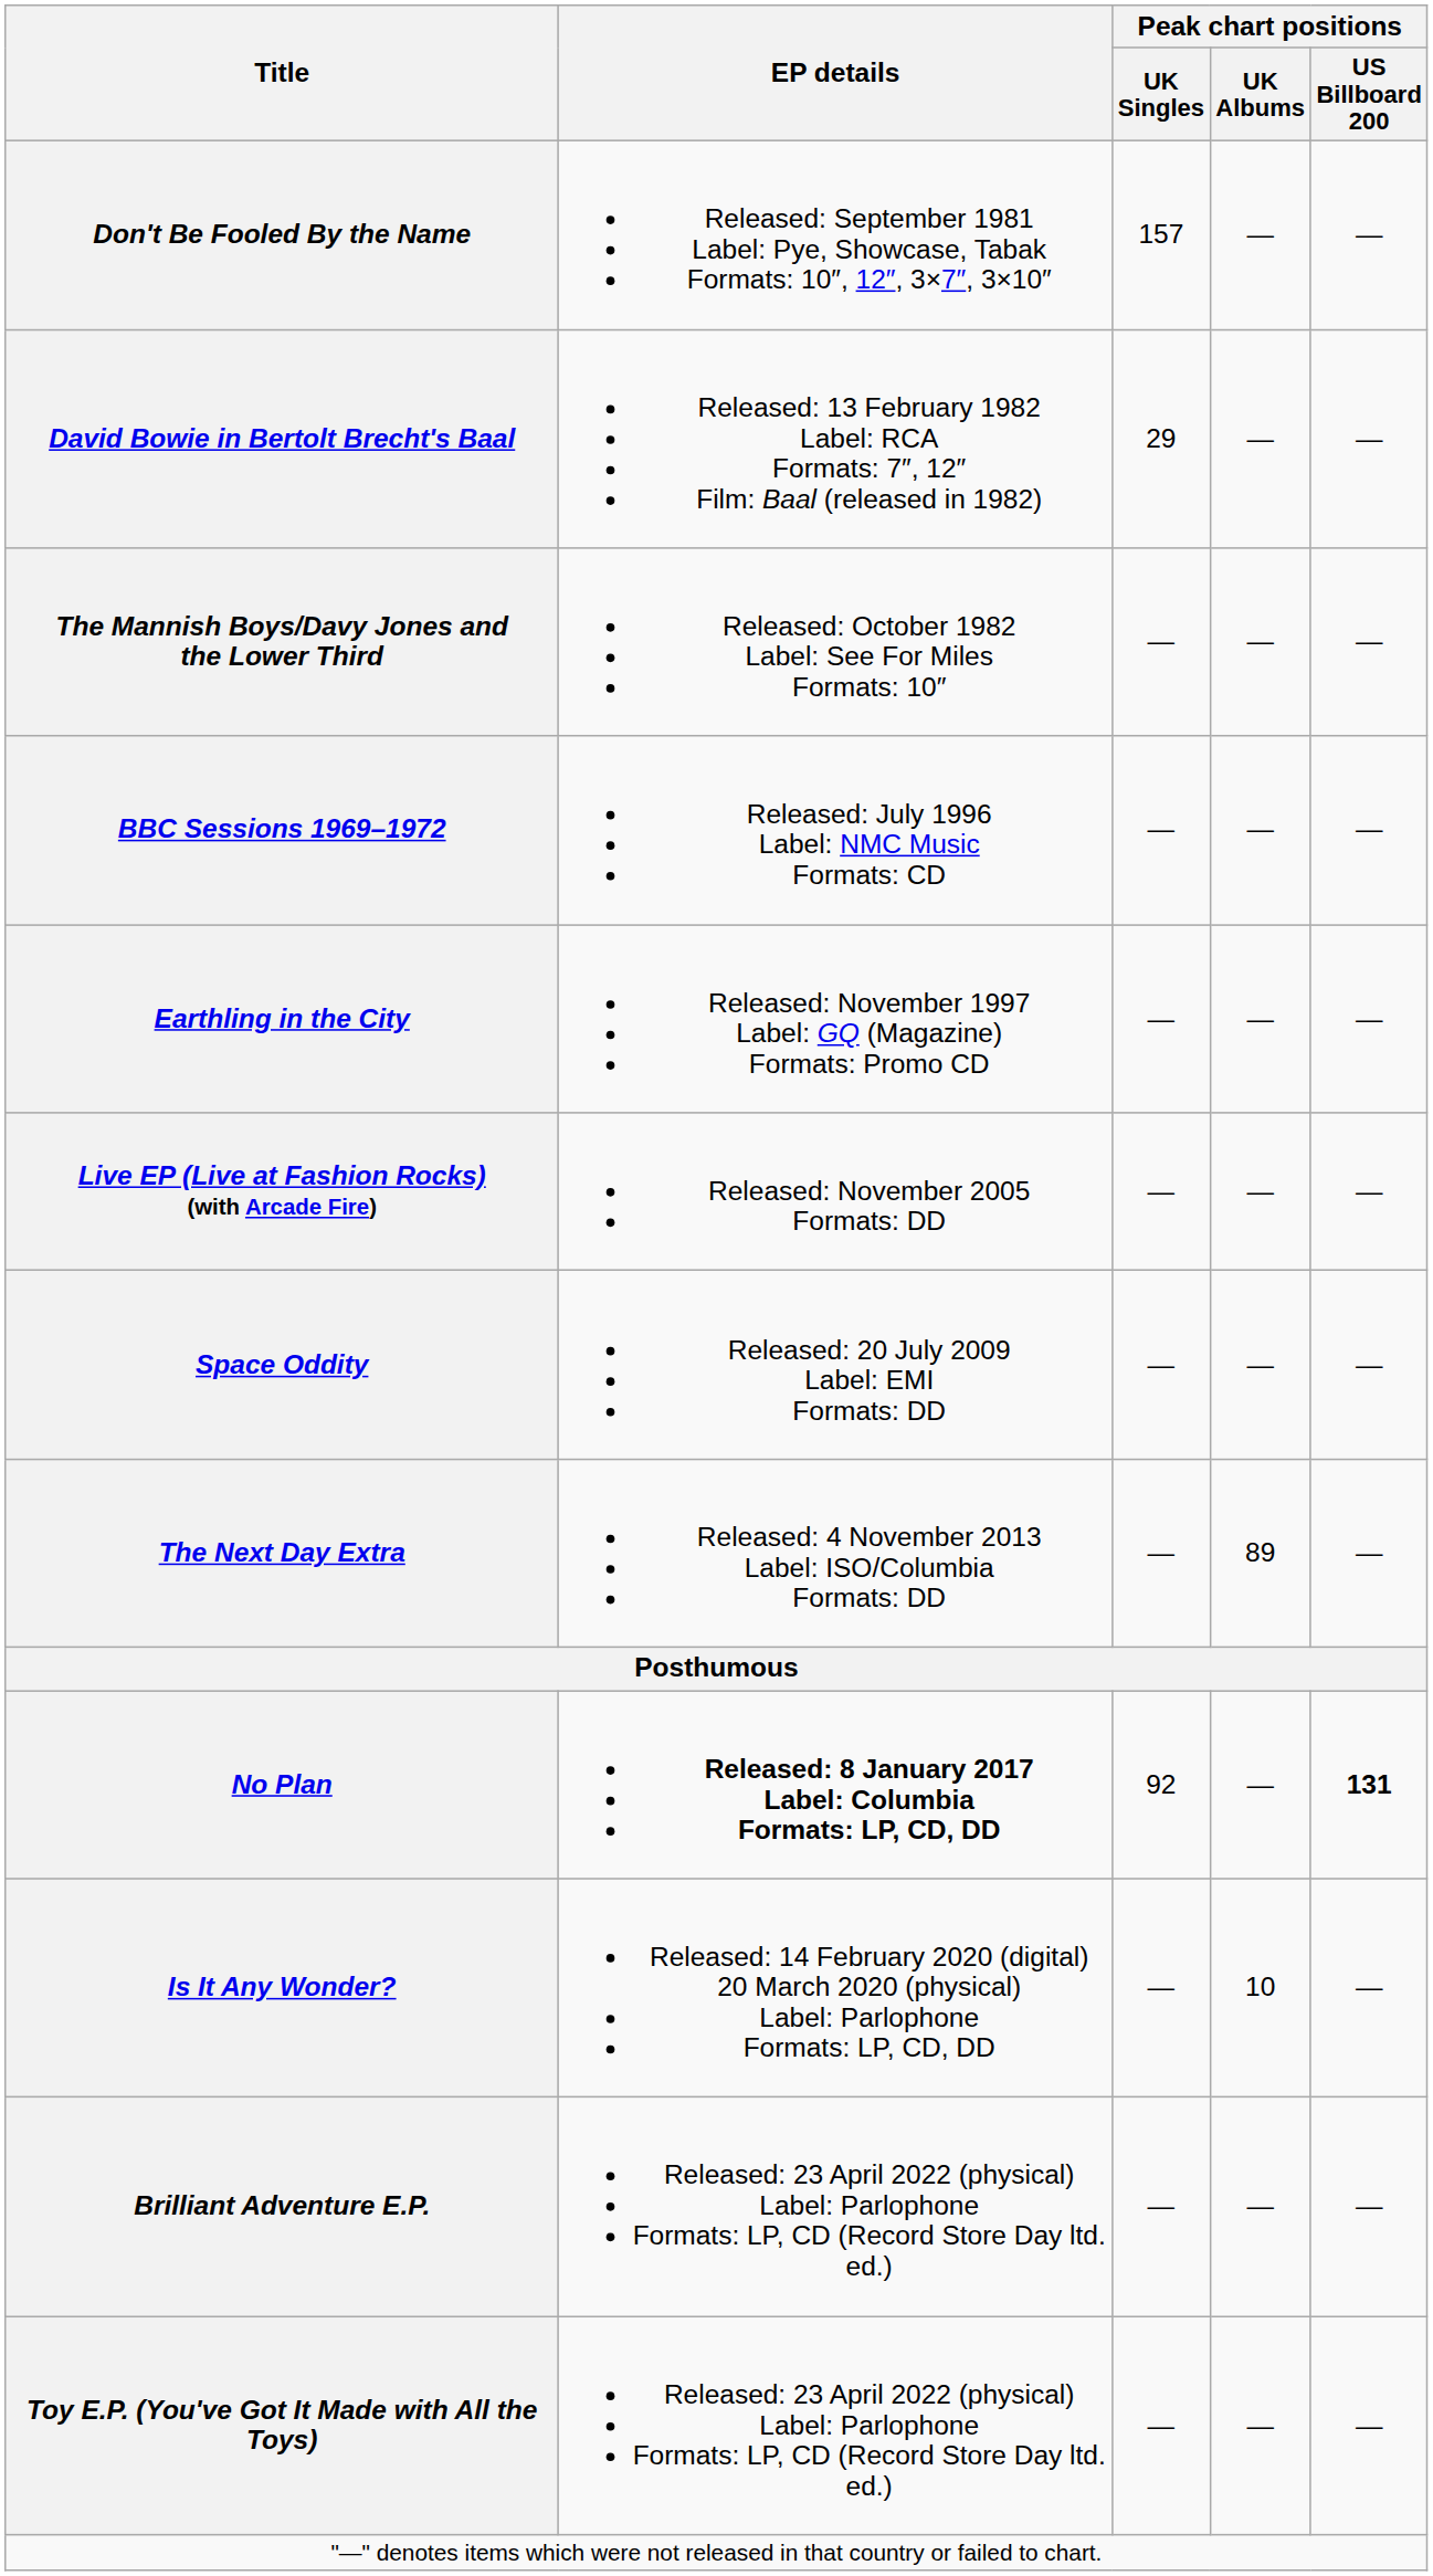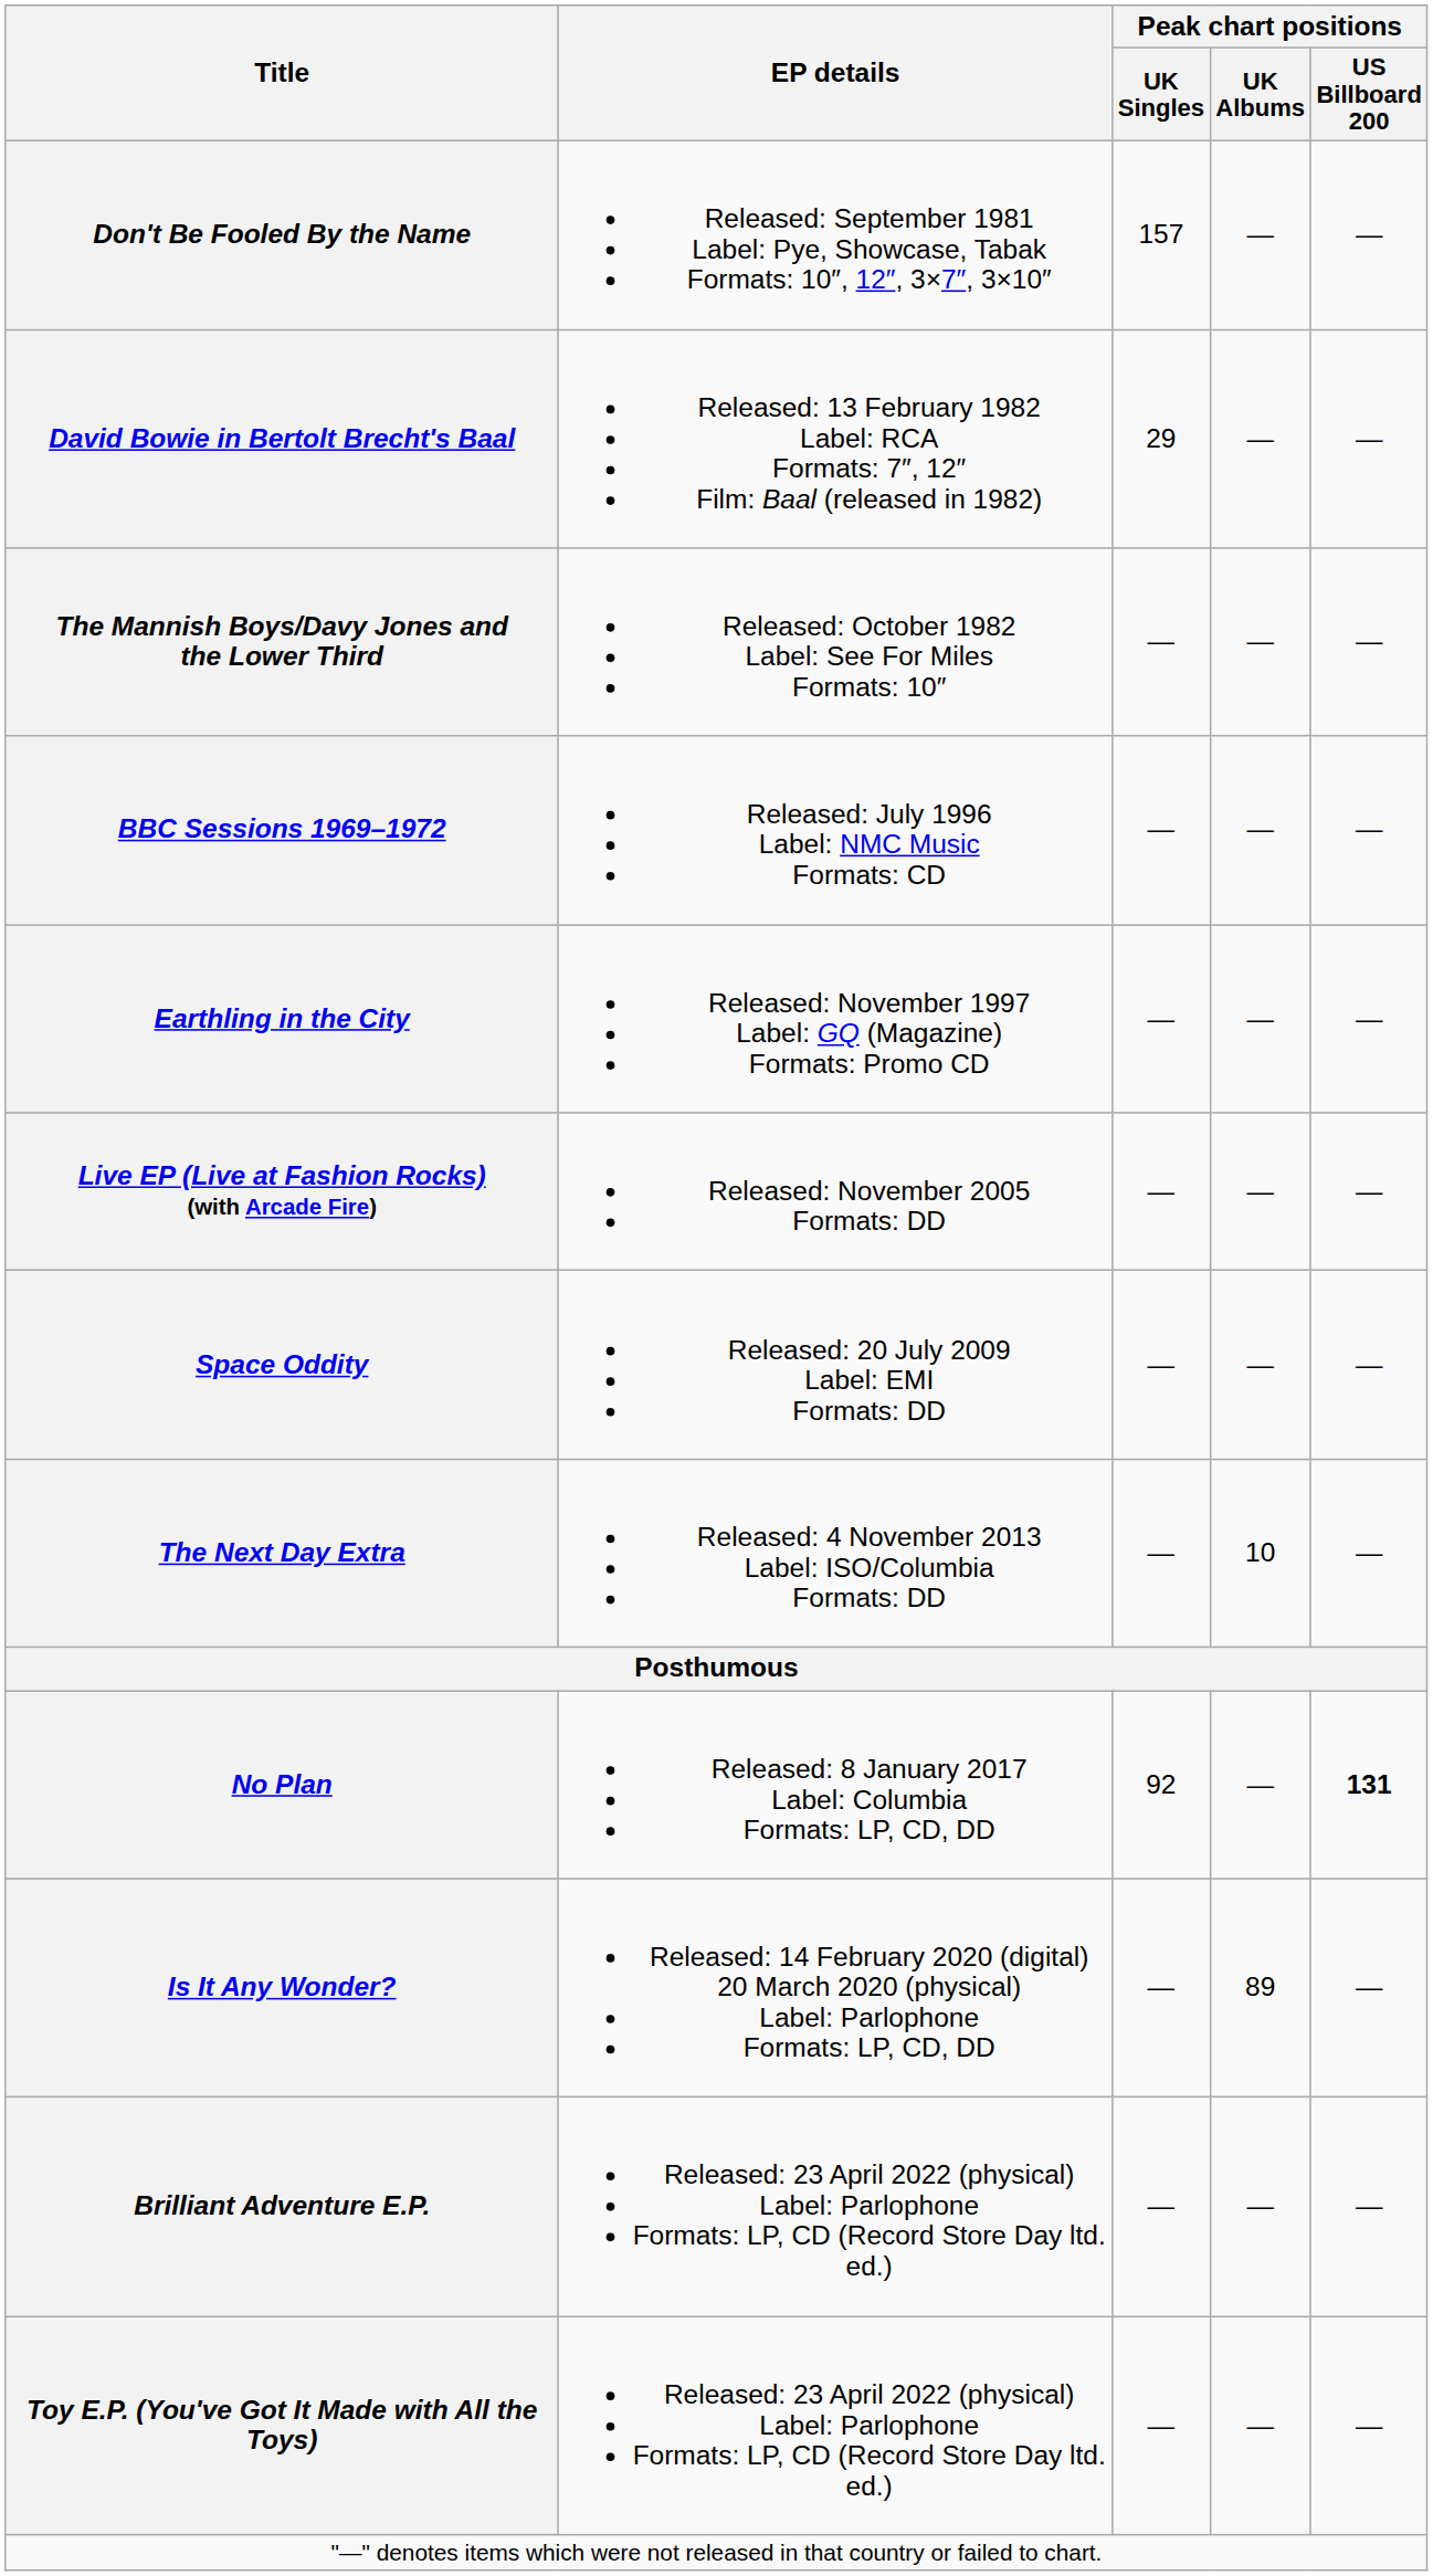The Next Day Extra | Peak chart positions / UK Albums: 89 -> 10
No Plan | EP details: bold -> normal
Is It Any Wonder? | Peak chart positions / UK Albums: 10 -> 89
